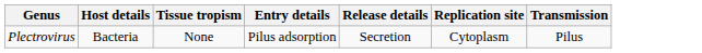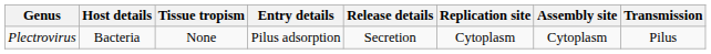+ column: Assembly site | Cytoplasm
